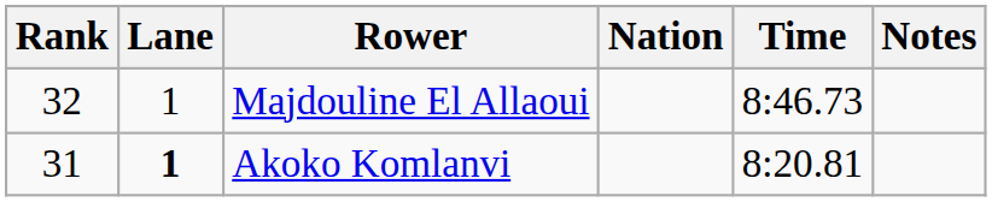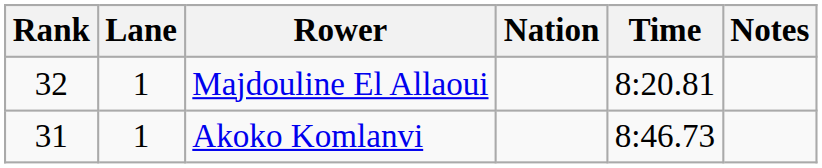Majdouline El Allaoui | Time: 8:46.73 -> 8:20.81
Akoko Komlanvi | Lane: bold -> normal
Akoko Komlanvi | Time: 8:20.81 -> 8:46.73
